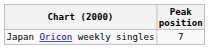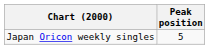Japan Oricon weekly singles | Peak position: 7 -> 5
